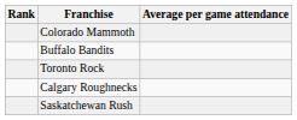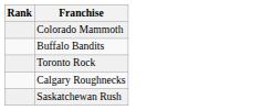- column: Average per game attendance
